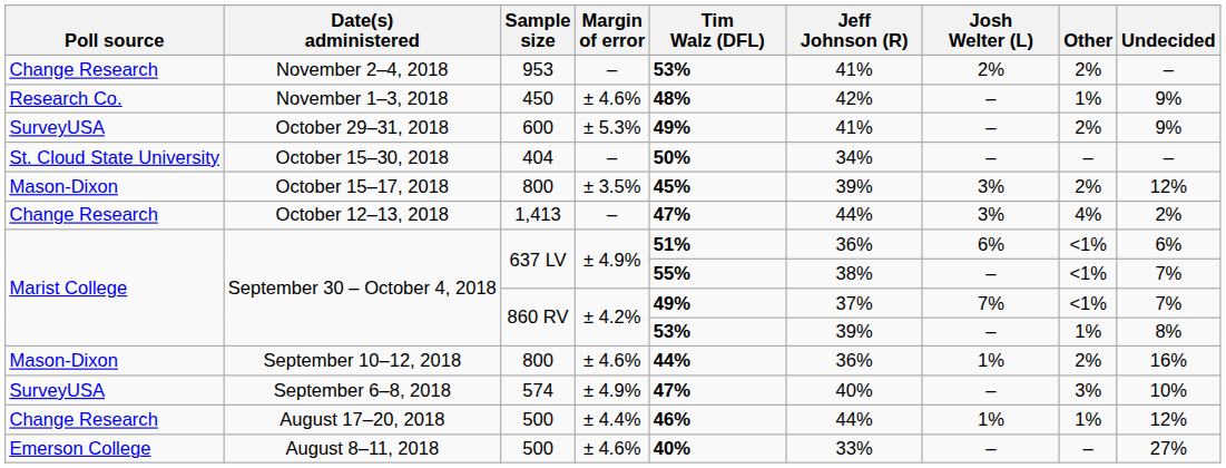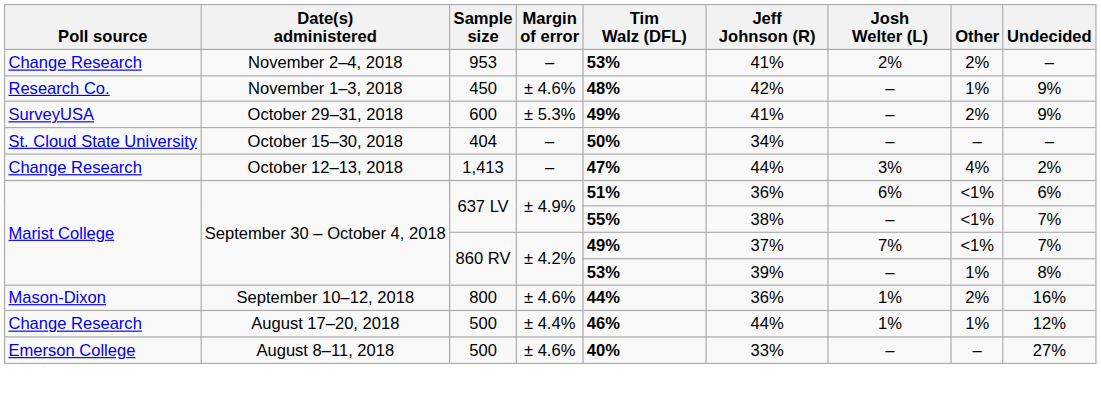- row: Mason-Dixon | October 15–17, 2018 | 800 | ± 3.5% | 45% | 39% | 3% | 2% | 12%
- row: SurveyUSA | September 6–8, 2018 | 574 | ± 4.9% | 47% | 40% | – | 3% | 10%
